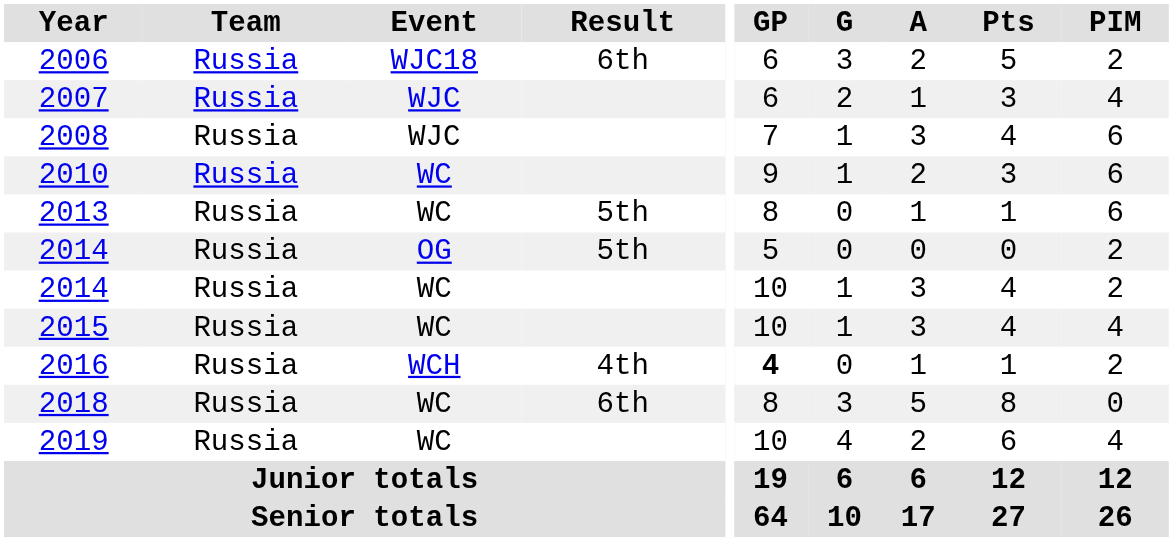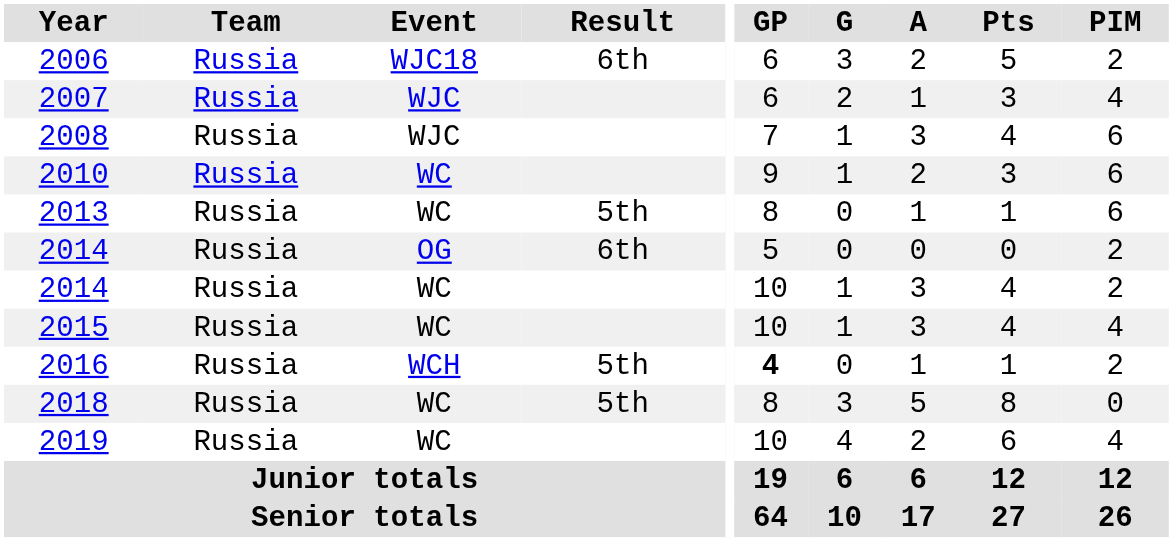2014 / OG | Result: 5th -> 6th
2016 | Result: 4th -> 5th
2018 | Result: 6th -> 5th
